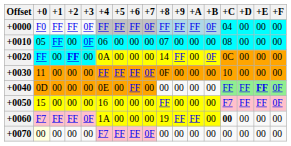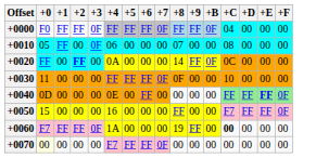- column: +A | FF | 00 | 00 | 00 | 00 | 00 | FF | 00
